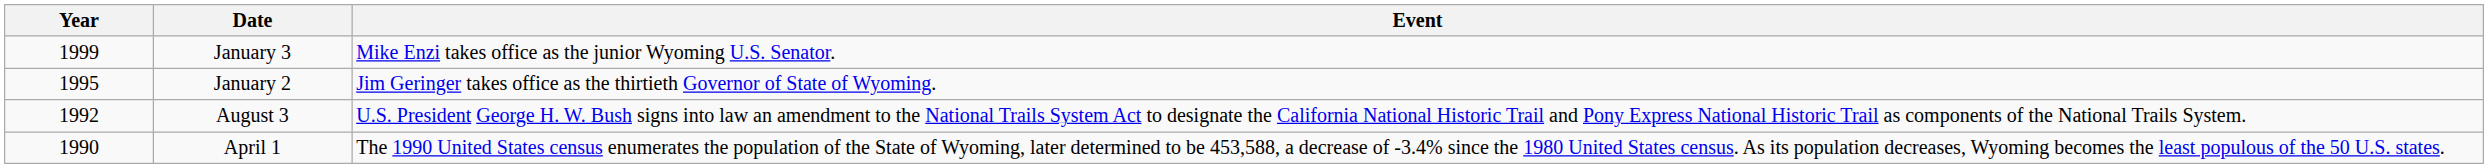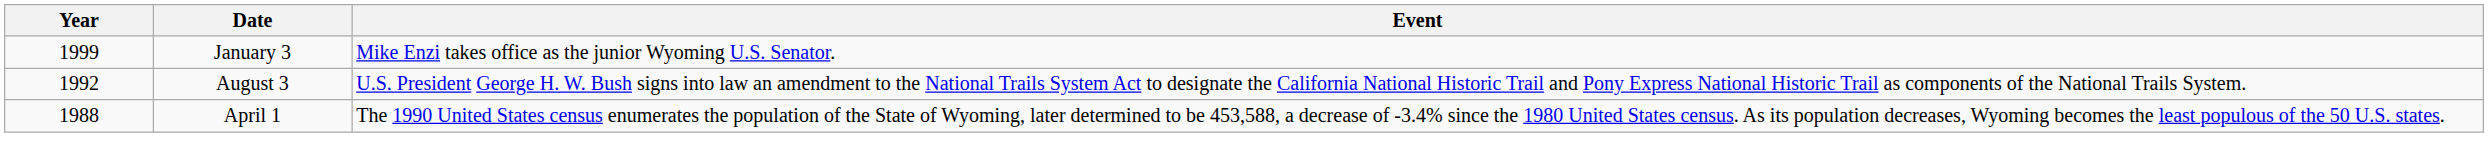- row: 1995 | January 2 | Jim Geringer takes office as the thirtieth Governor of State of Wyoming.
April 1 | Year: 1990 -> 1988
